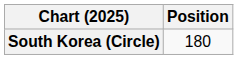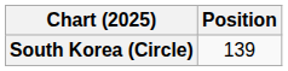South Korea (Circle) | Position: 180 -> 139
